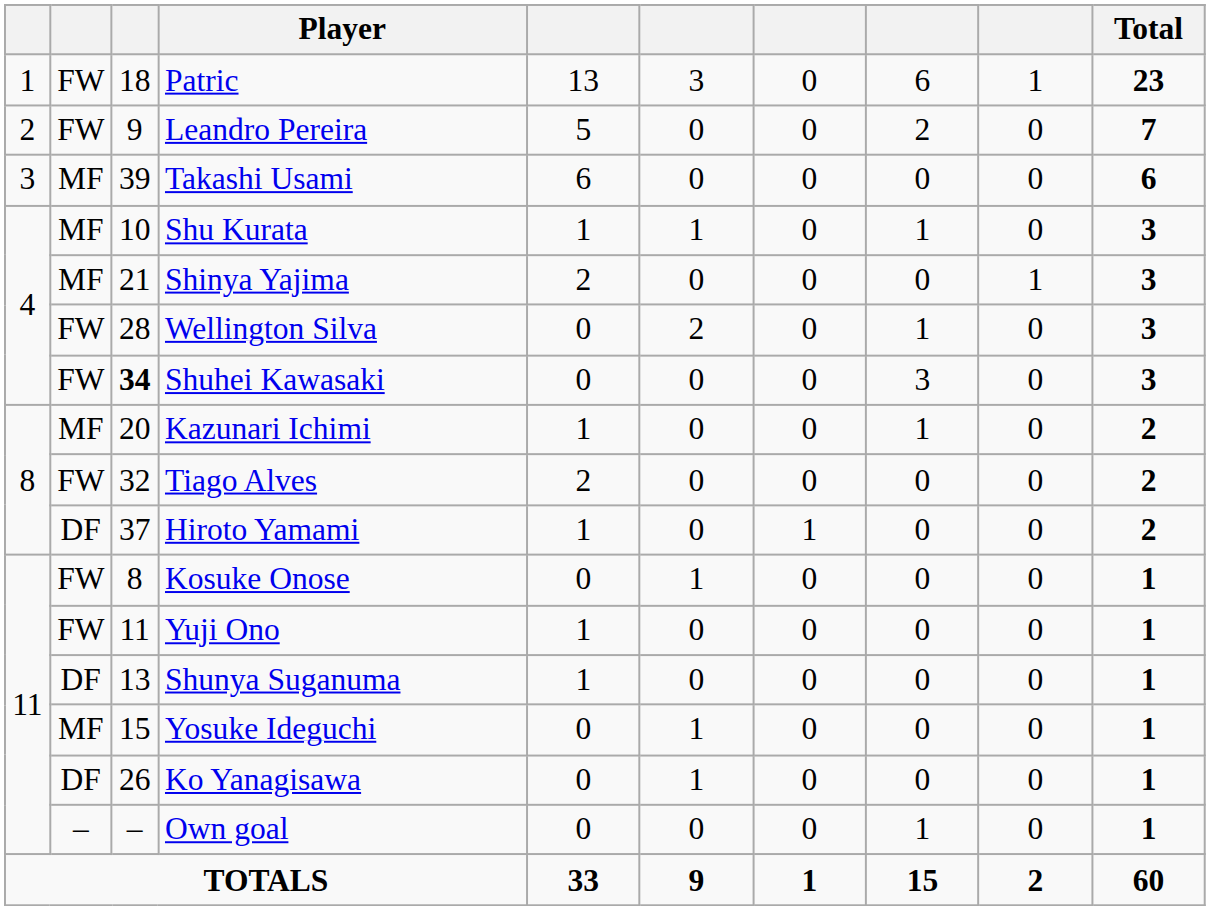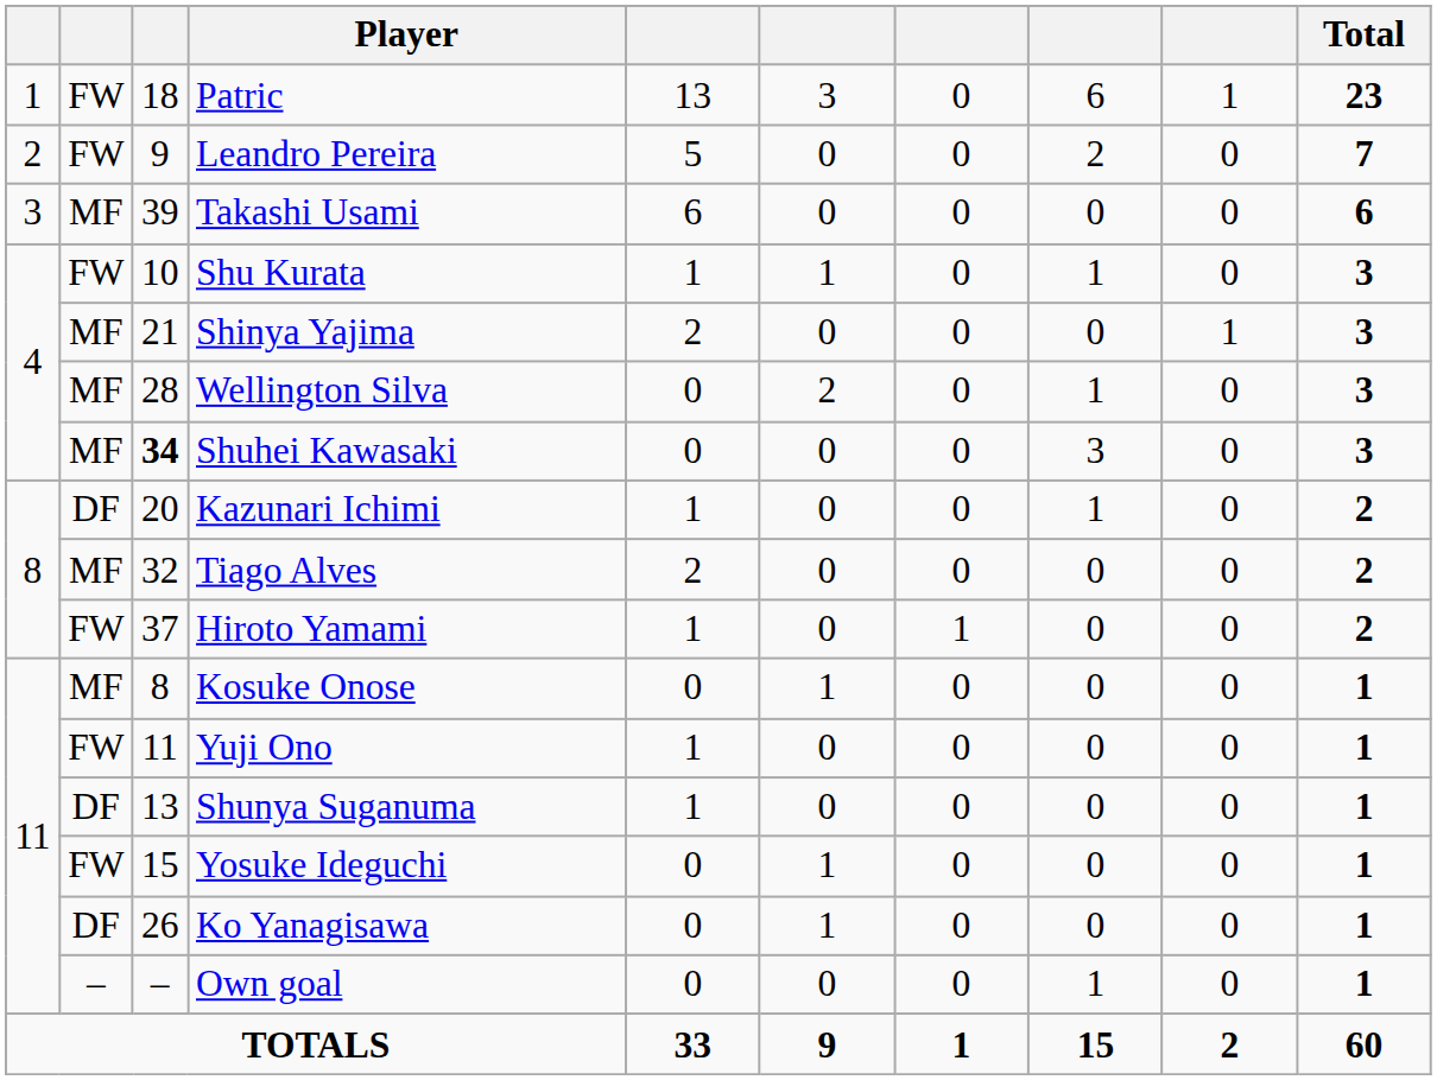Shu Kurata | column 2: MF -> FW
Wellington Silva | column 2: FW -> MF
Shuhei Kawasaki | column 2: FW -> MF
Kazunari Ichimi | column 2: MF -> DF
Tiago Alves | column 2: FW -> MF
Hiroto Yamami | column 2: DF -> FW
Kosuke Onose | column 2: FW -> MF
Yosuke Ideguchi | column 2: MF -> FW
